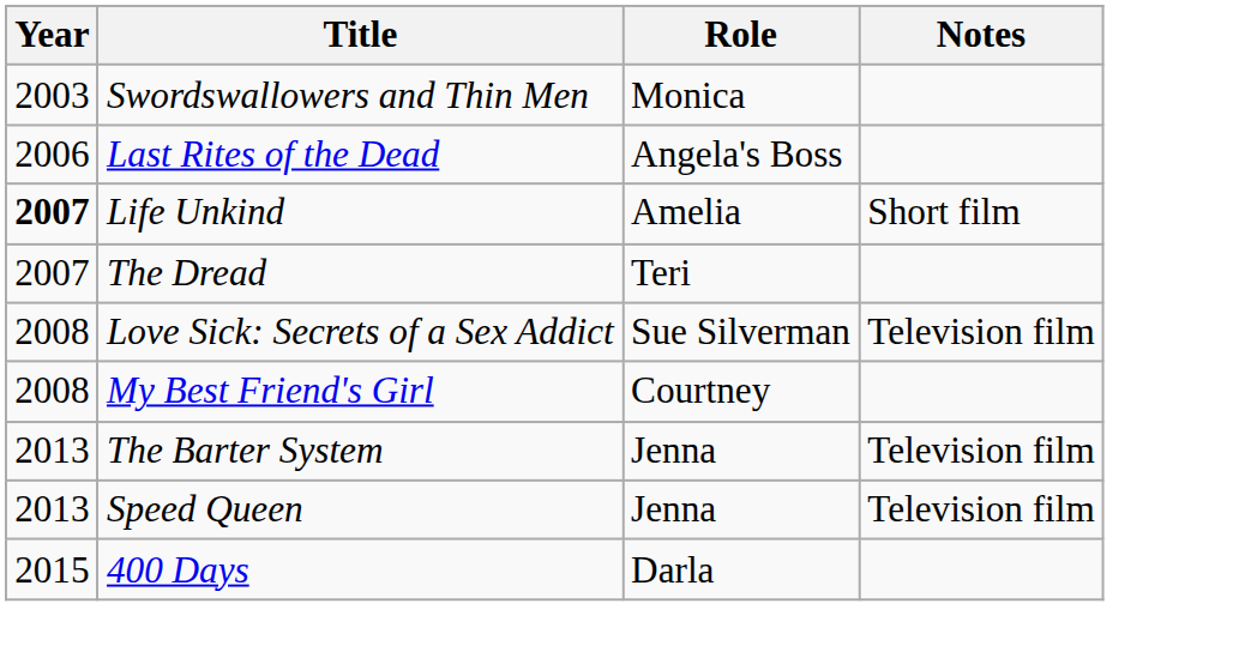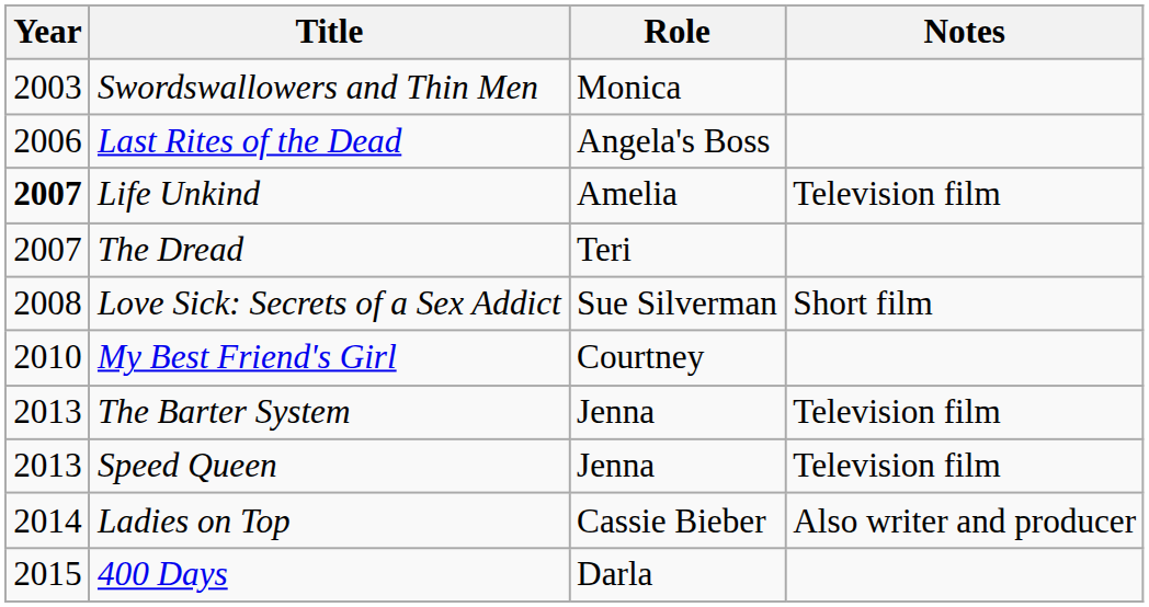Life Unkind | Notes: Short film -> Television film
Love Sick: Secrets of a Sex Addict | Notes: Television film -> Short film
My Best Friend's Girl | Year: 2008 -> 2010
+ row: 2014 | Ladies on Top | Cassie Bieber | Also writer and producer
